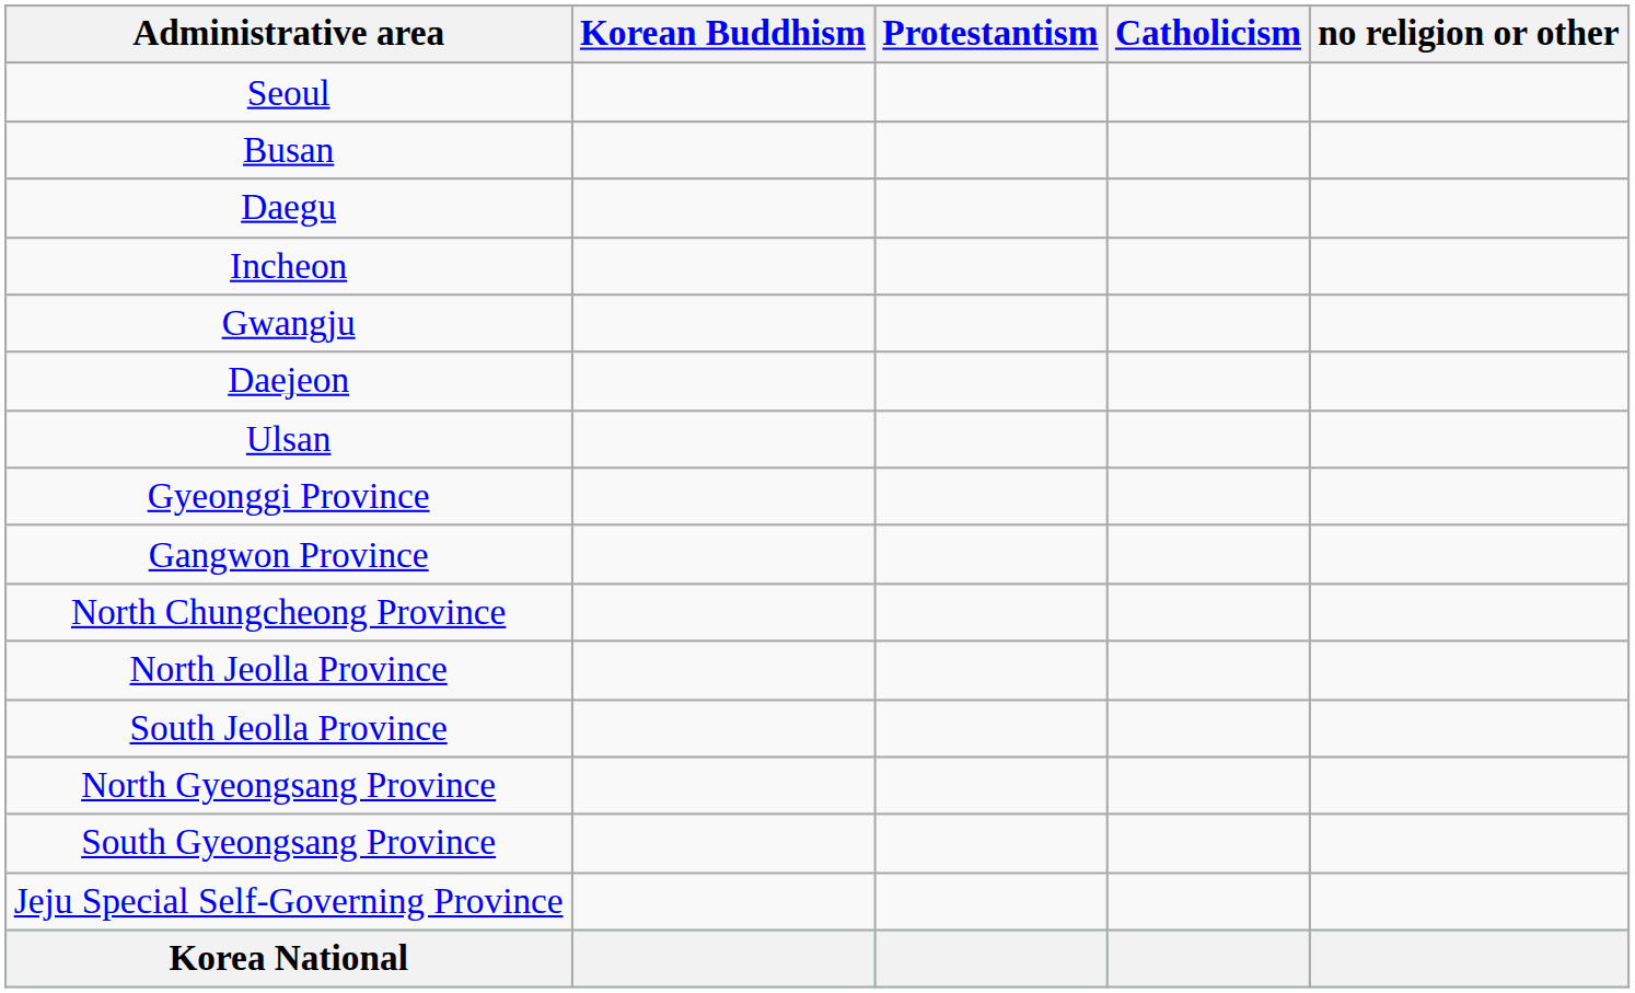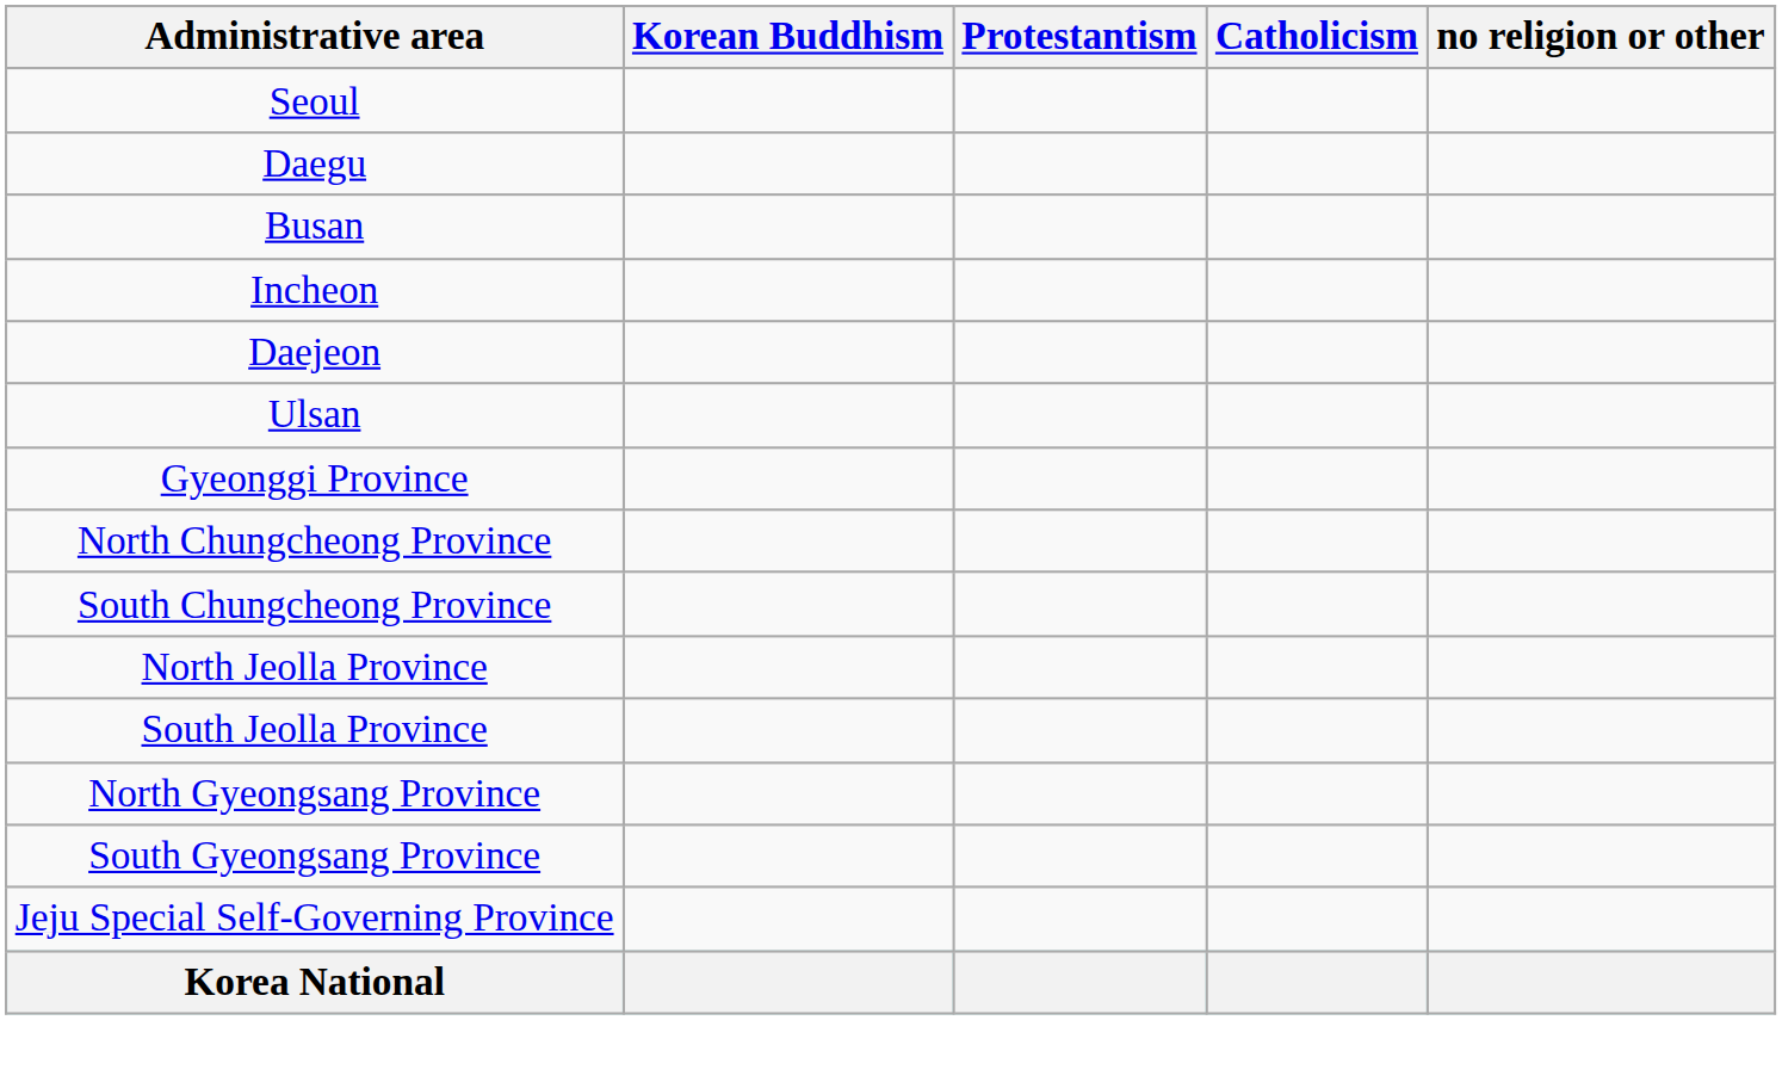rows swapped: Busan <-> Daegu
- row: Gwangju
- row: Gangwon Province
+ row: South Chungcheong Province
